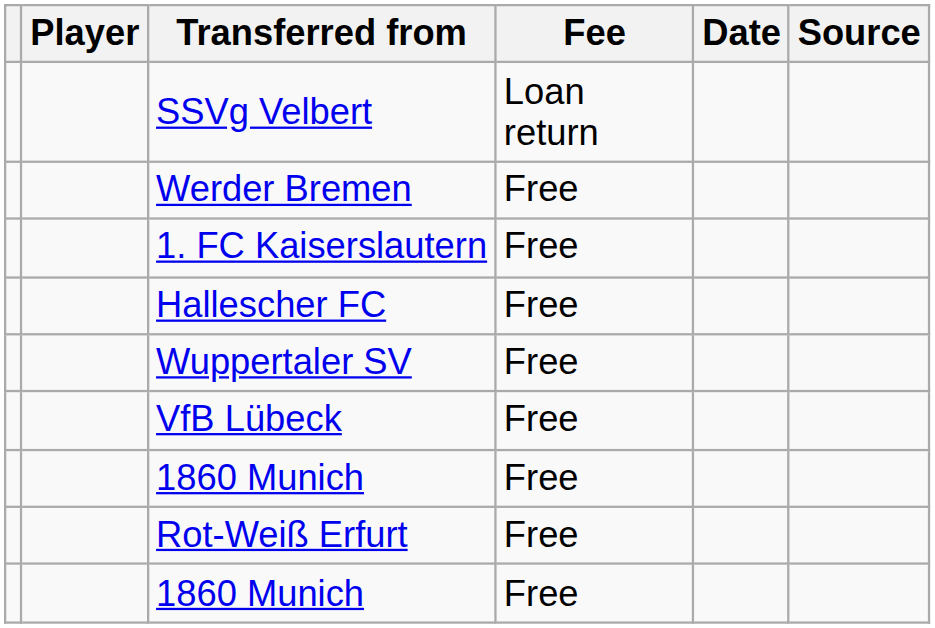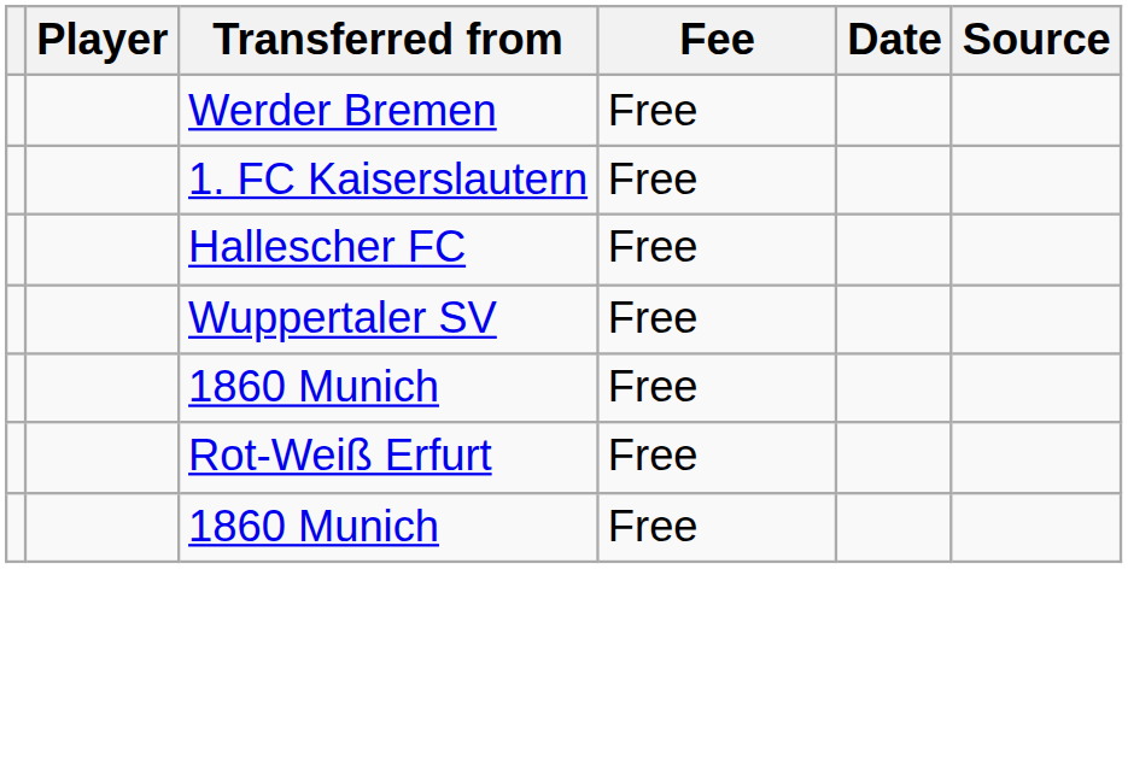- row: SSVg Velbert | Loan return
- row: VfB Lübeck | Free
